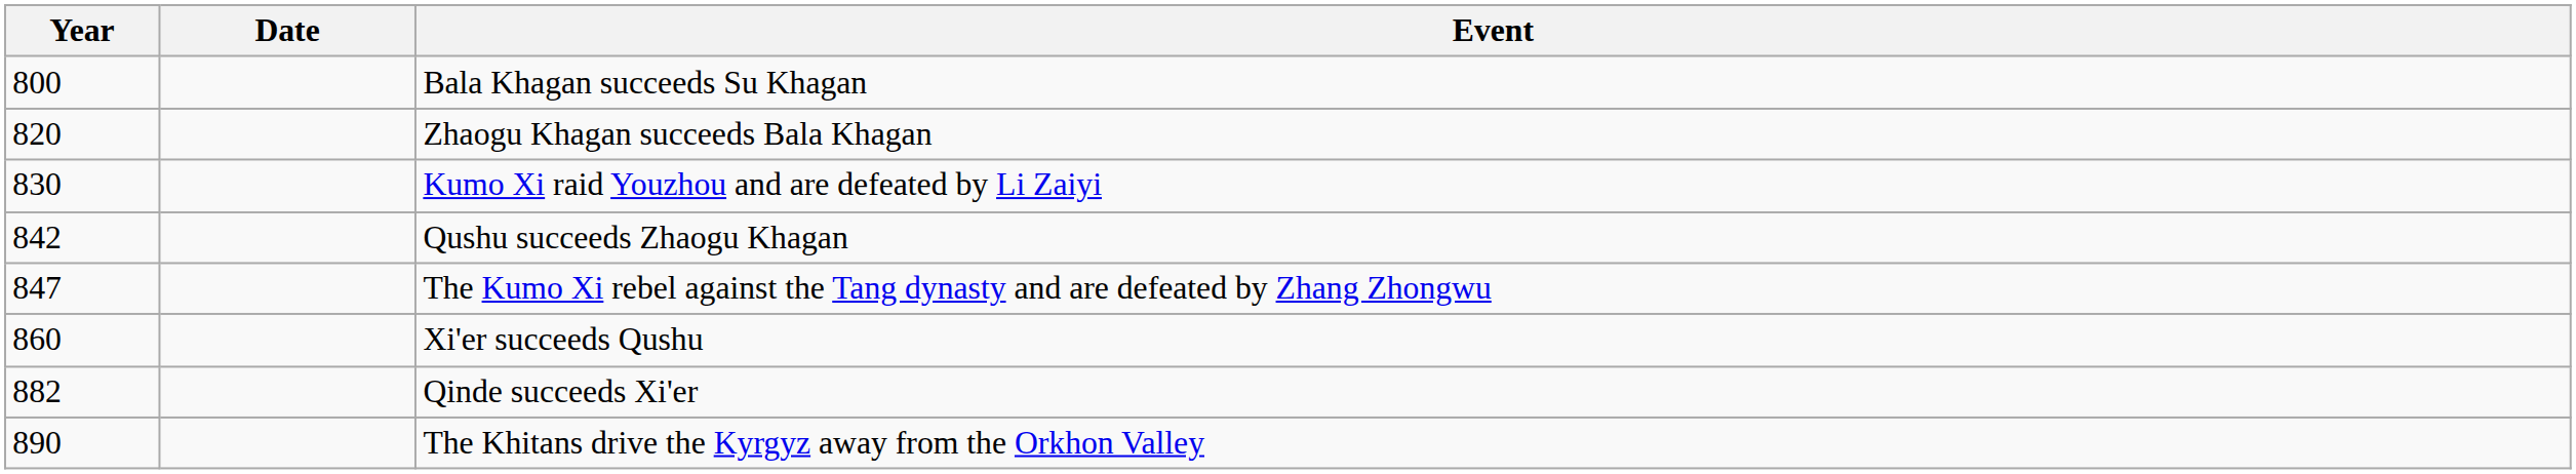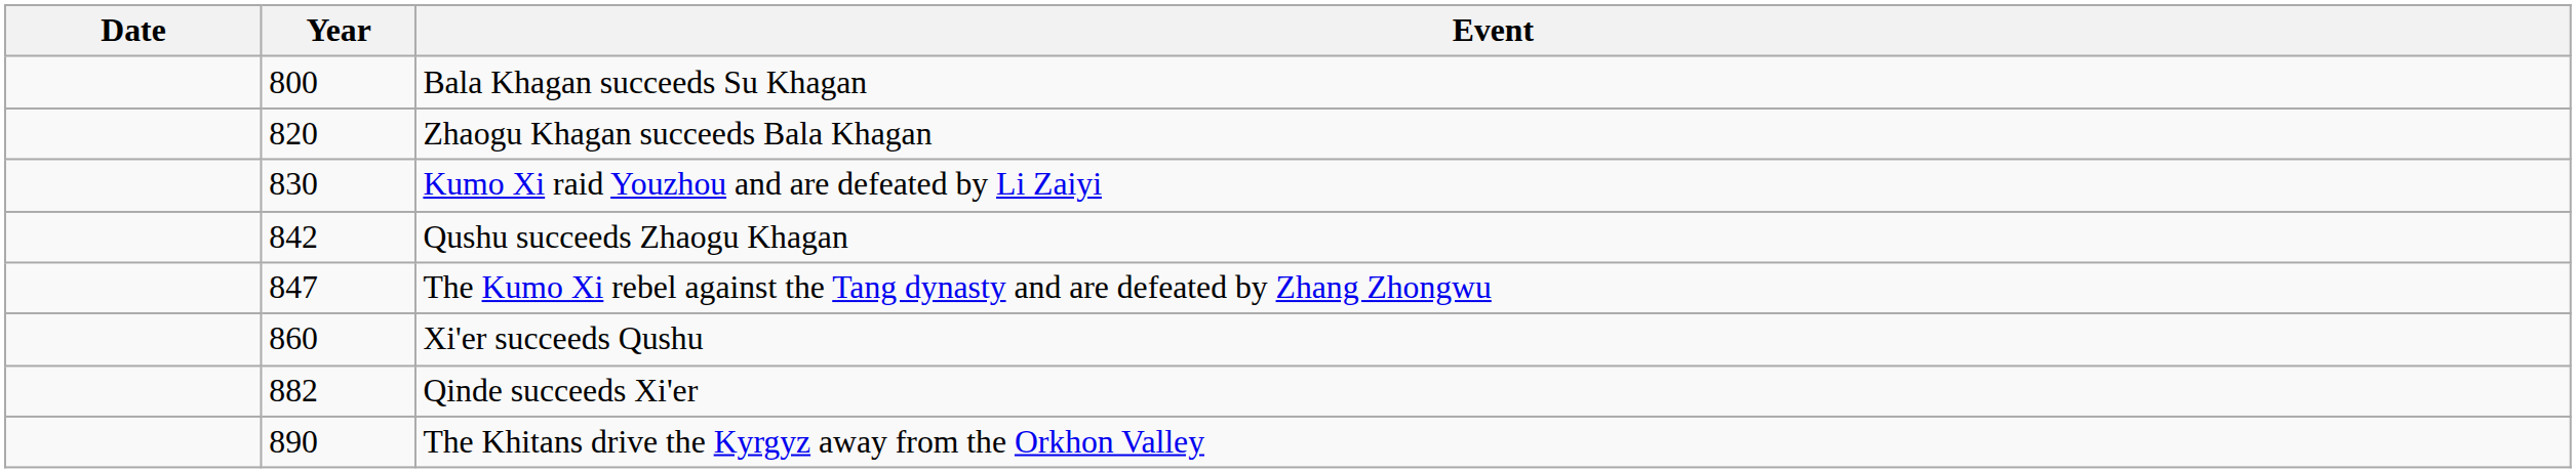columns swapped: Year <-> Date
